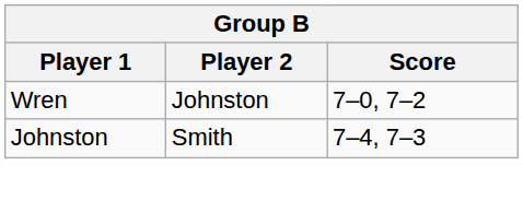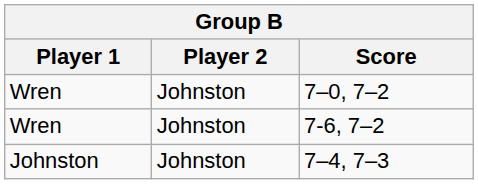+ row: Wren | Johnston | 7-6, 7–2
7–4, 7–3 | Player 2: Smith -> Johnston
